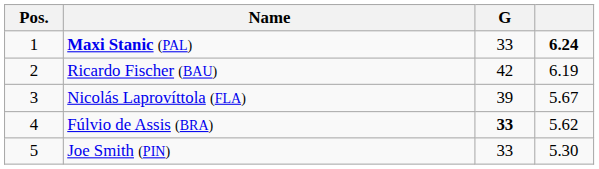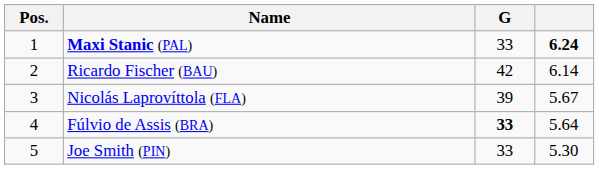Ricardo Fischer (BAU) | column 4: 6.19 -> 6.14
Fúlvio de Assis (BRA) | column 4: 5.62 -> 5.64
